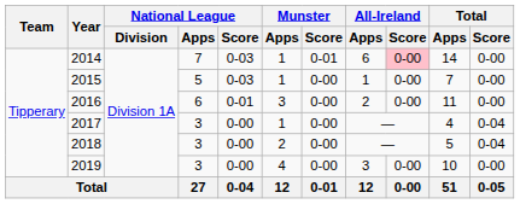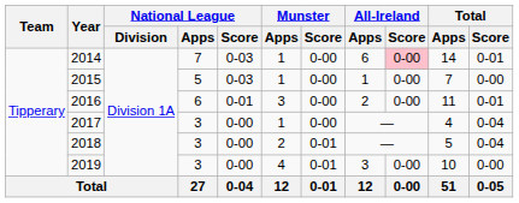2014 | Munster / Score: 0-01 -> 0-00
2014 | Total / Score: 0-00 -> 0-01
2016 | Total / Score: 0-00 -> 0-01
2018 | Munster / Score: 0-00 -> 0-01
2019 | Munster / Score: 0-00 -> 0-01
